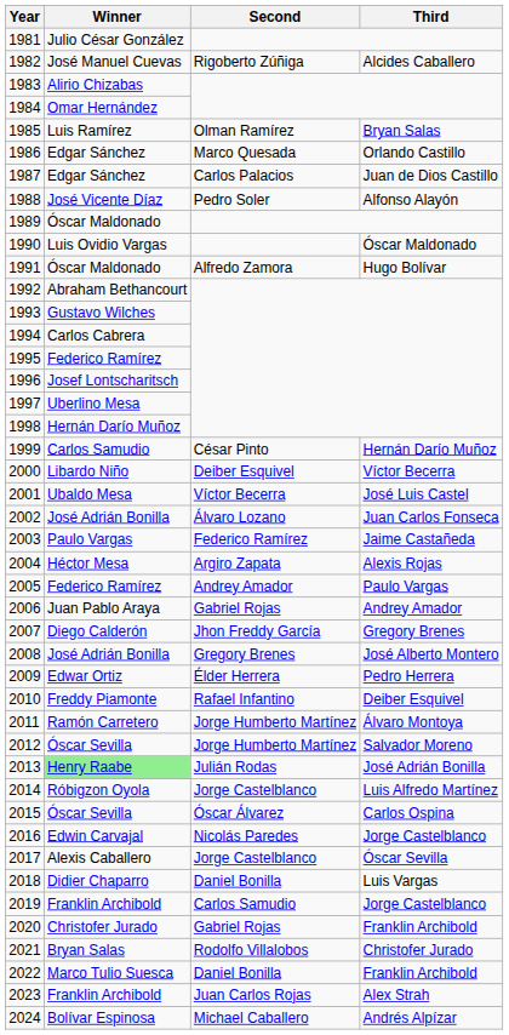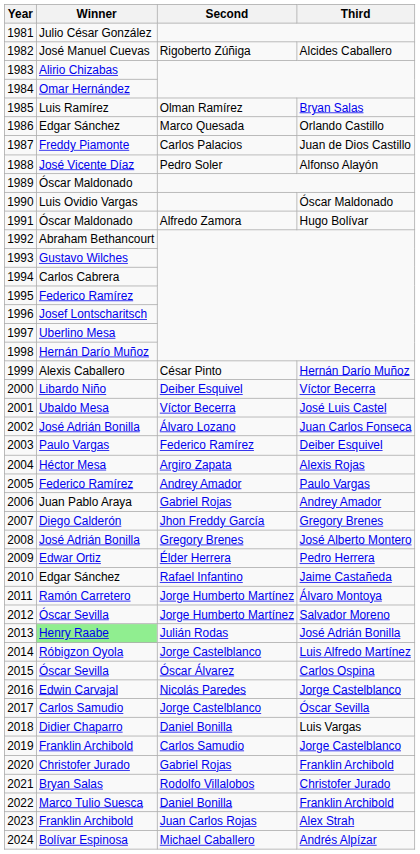1987 | Winner: Edgar Sánchez -> Freddy Piamonte
1999 | Winner: Carlos Samudio -> Alexis Caballero
2003 | Third: Jaime Castañeda -> Deiber Esquivel
2010 | Winner: Freddy Piamonte -> Edgar Sánchez
2010 | Third: Deiber Esquivel -> Jaime Castañeda
2017 | Winner: Alexis Caballero -> Carlos Samudio
